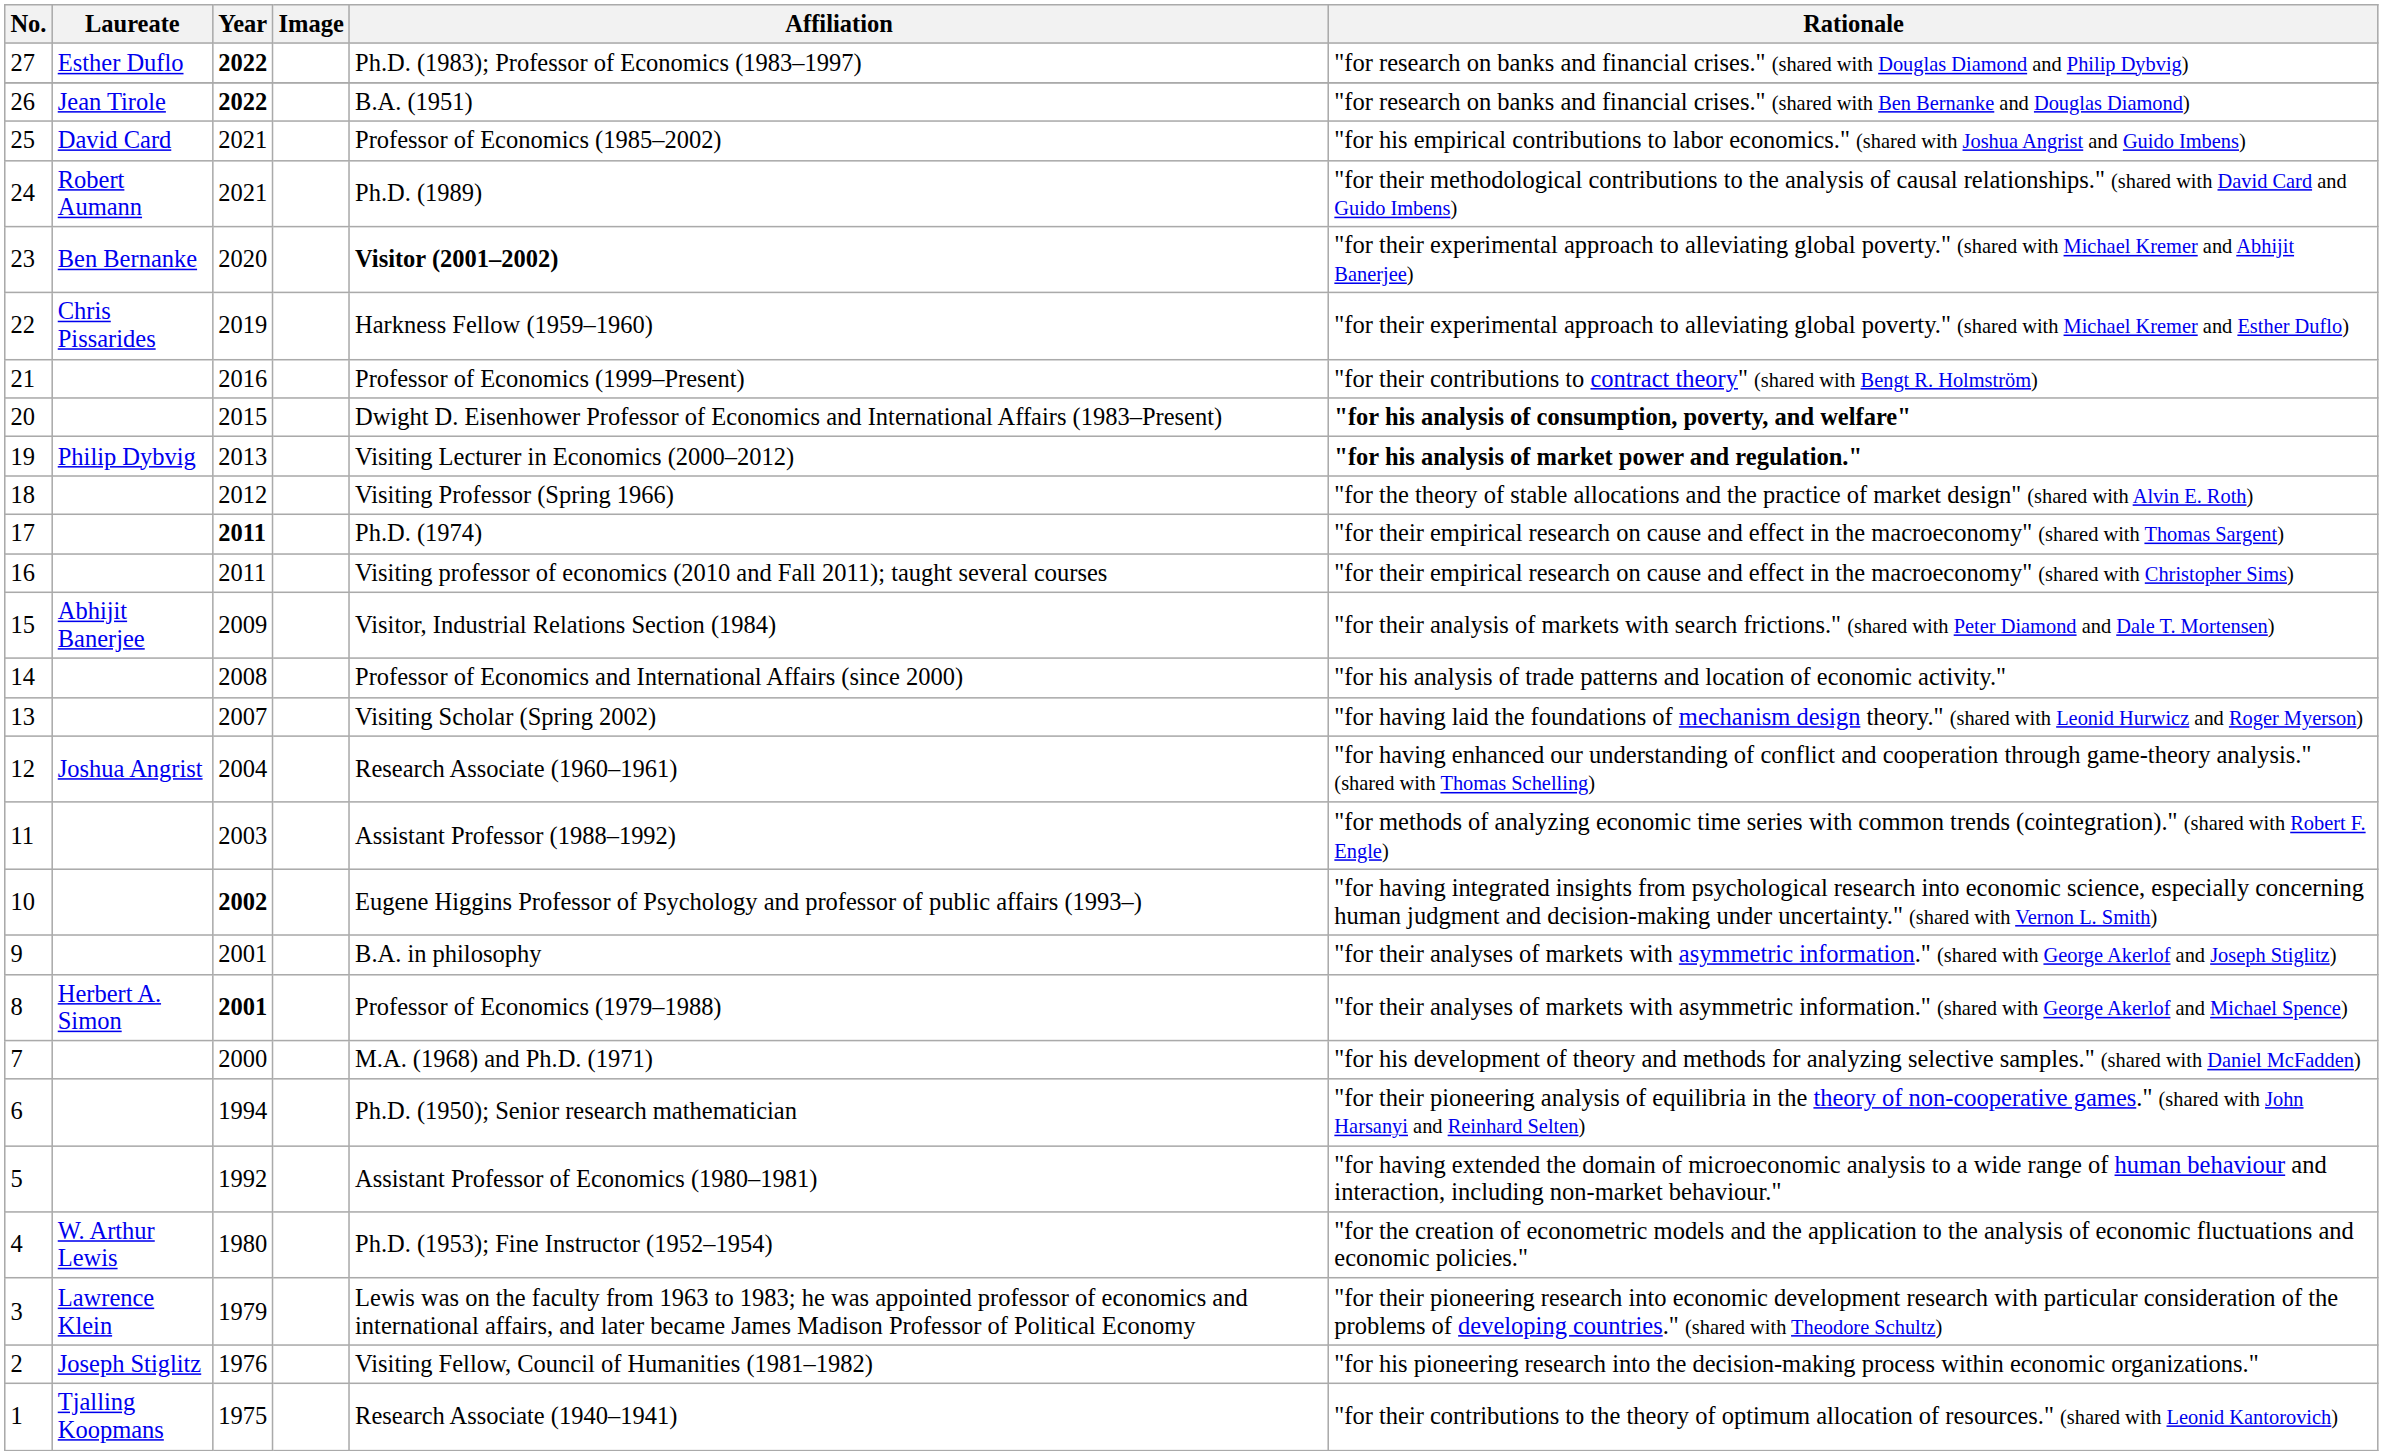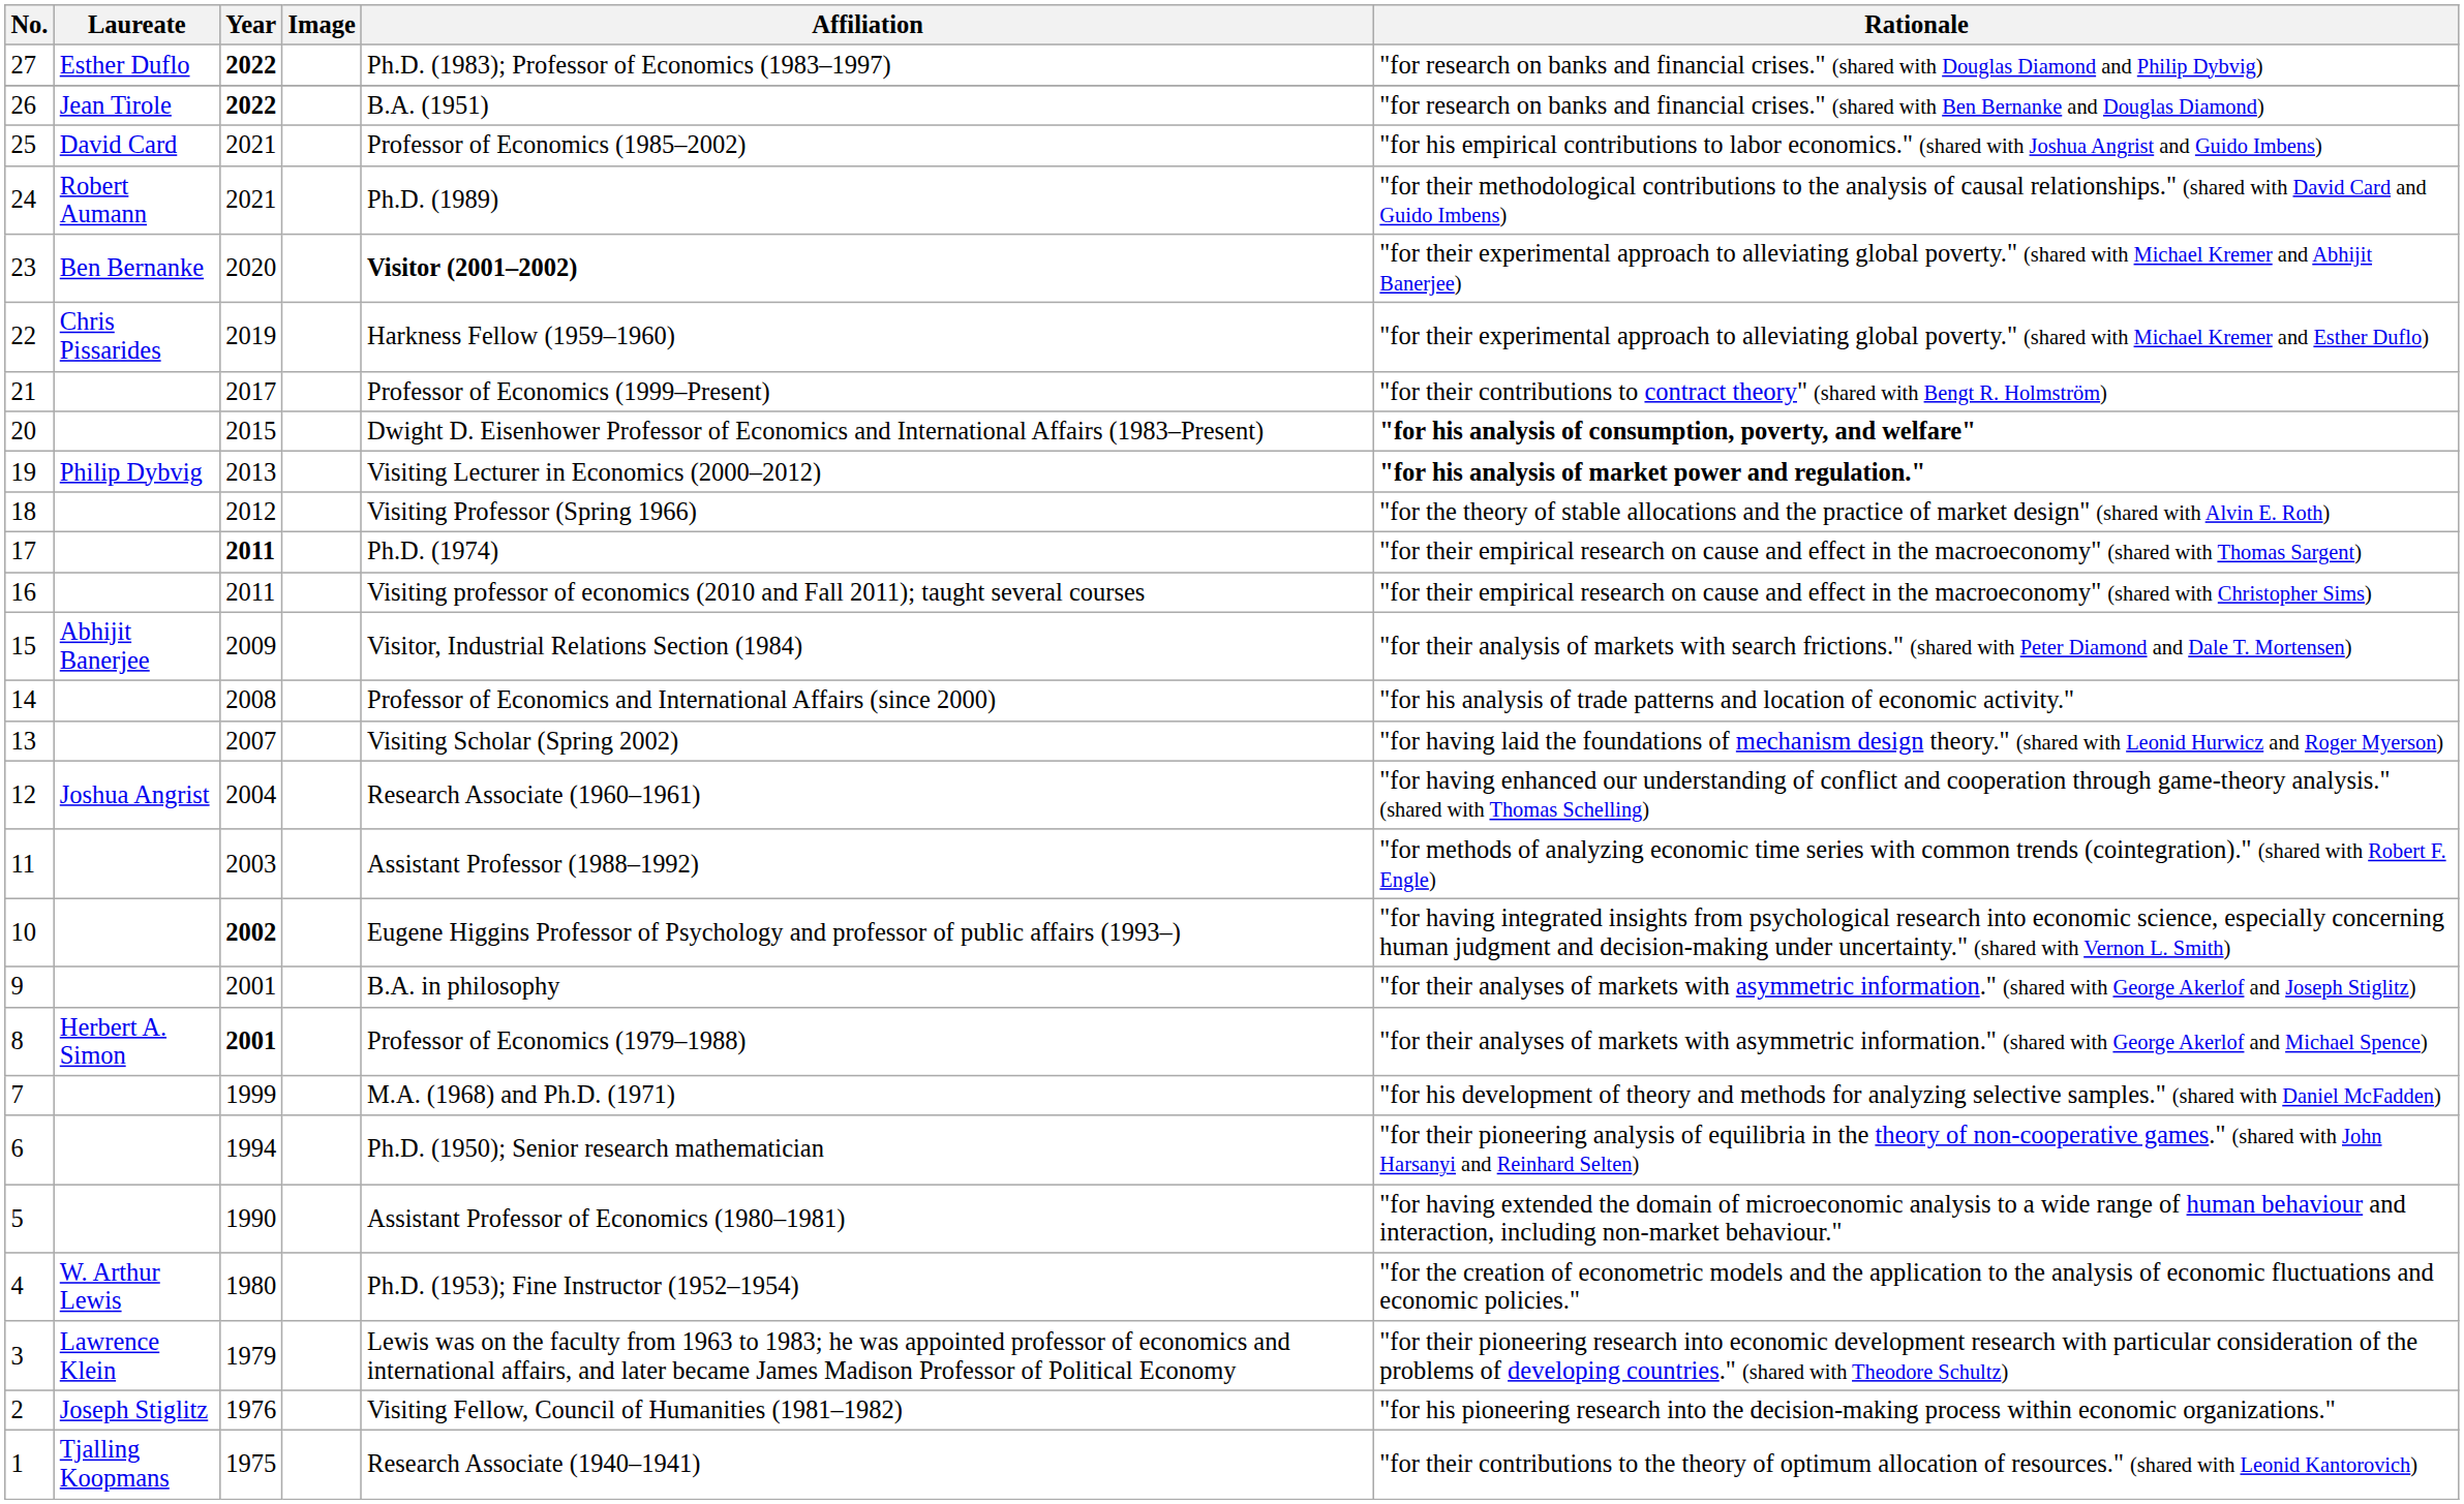21 | Year: 2016 -> 2017
7 | Year: 2000 -> 1999
5 | Year: 1992 -> 1990
